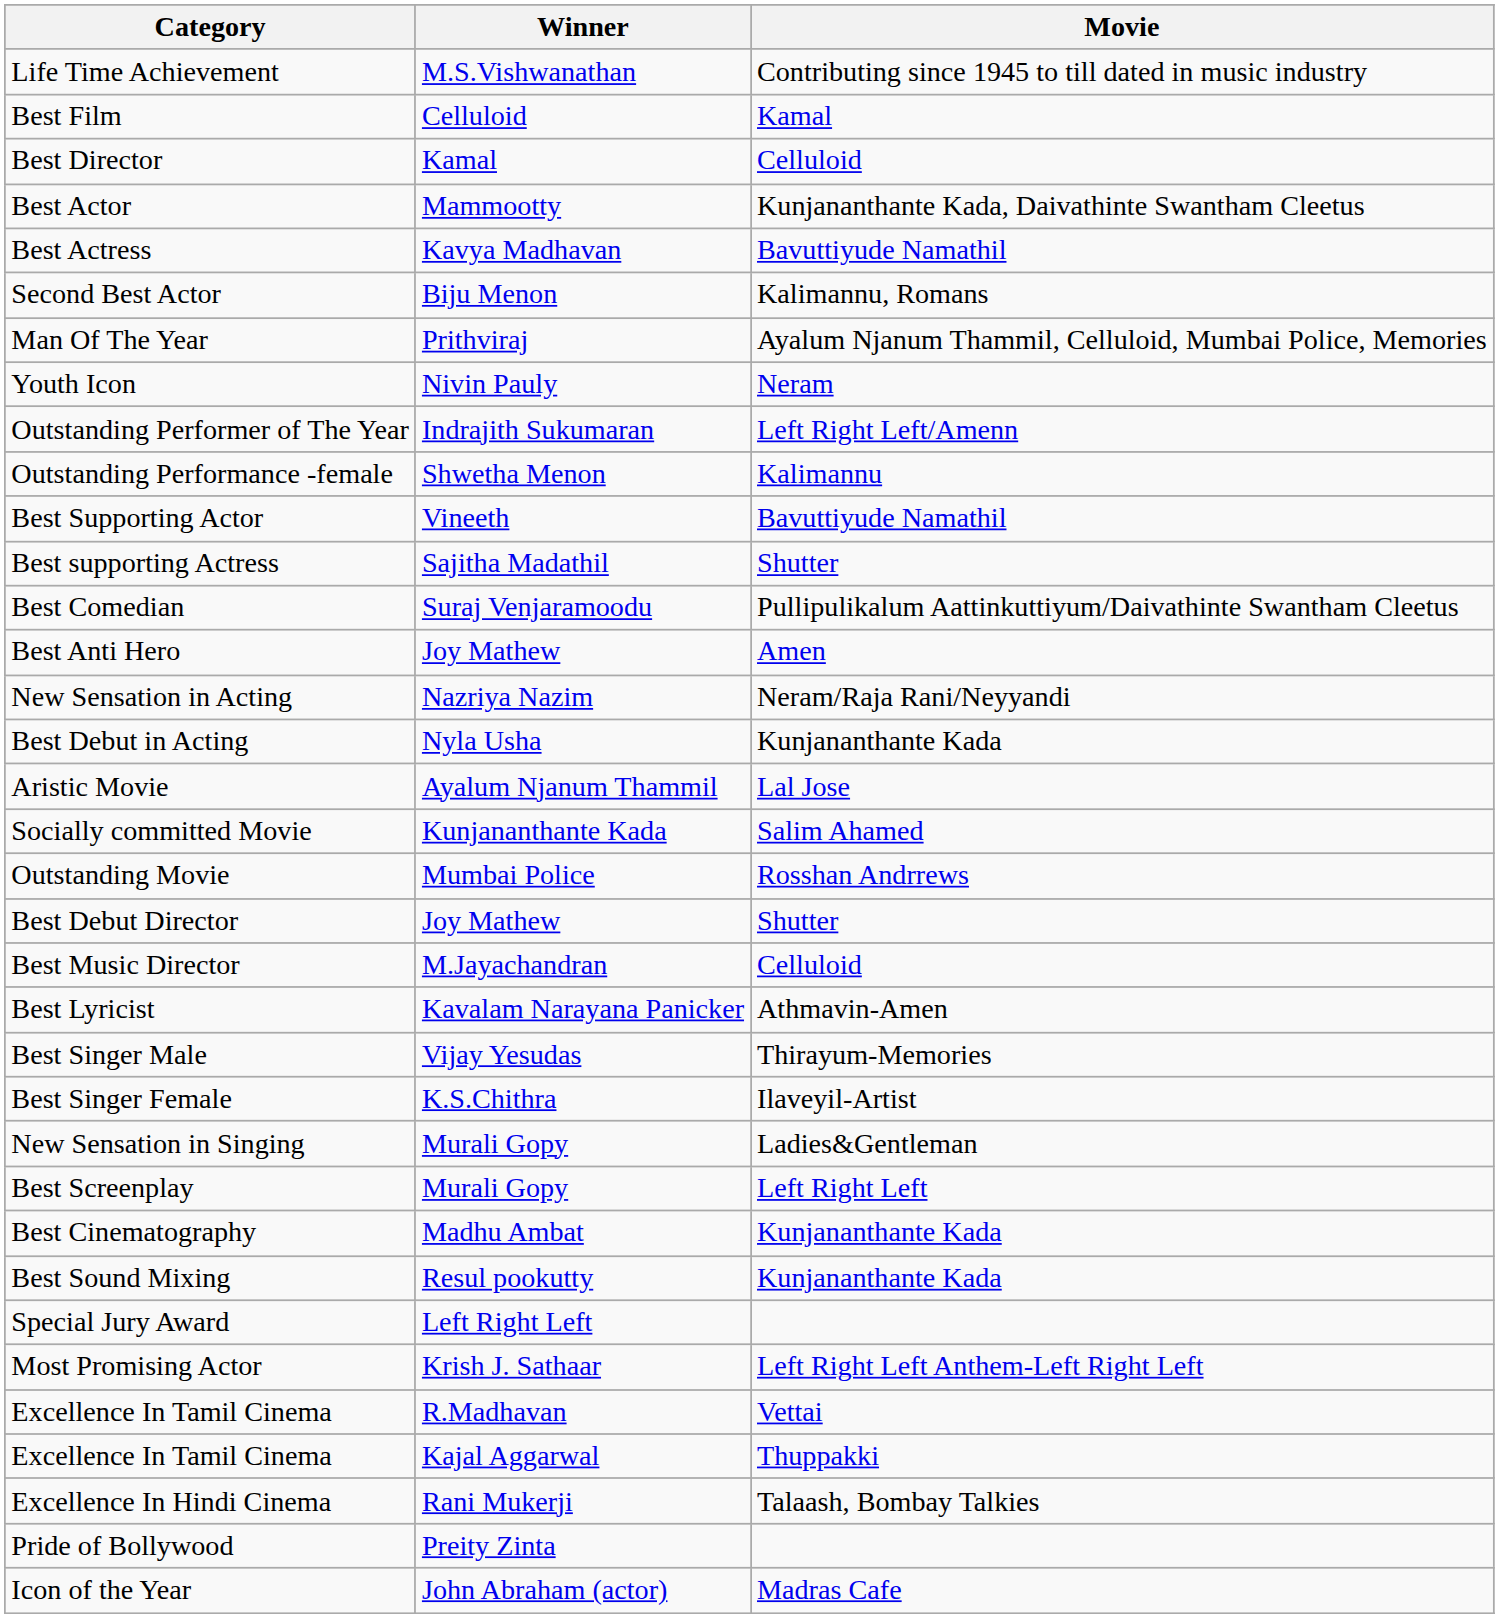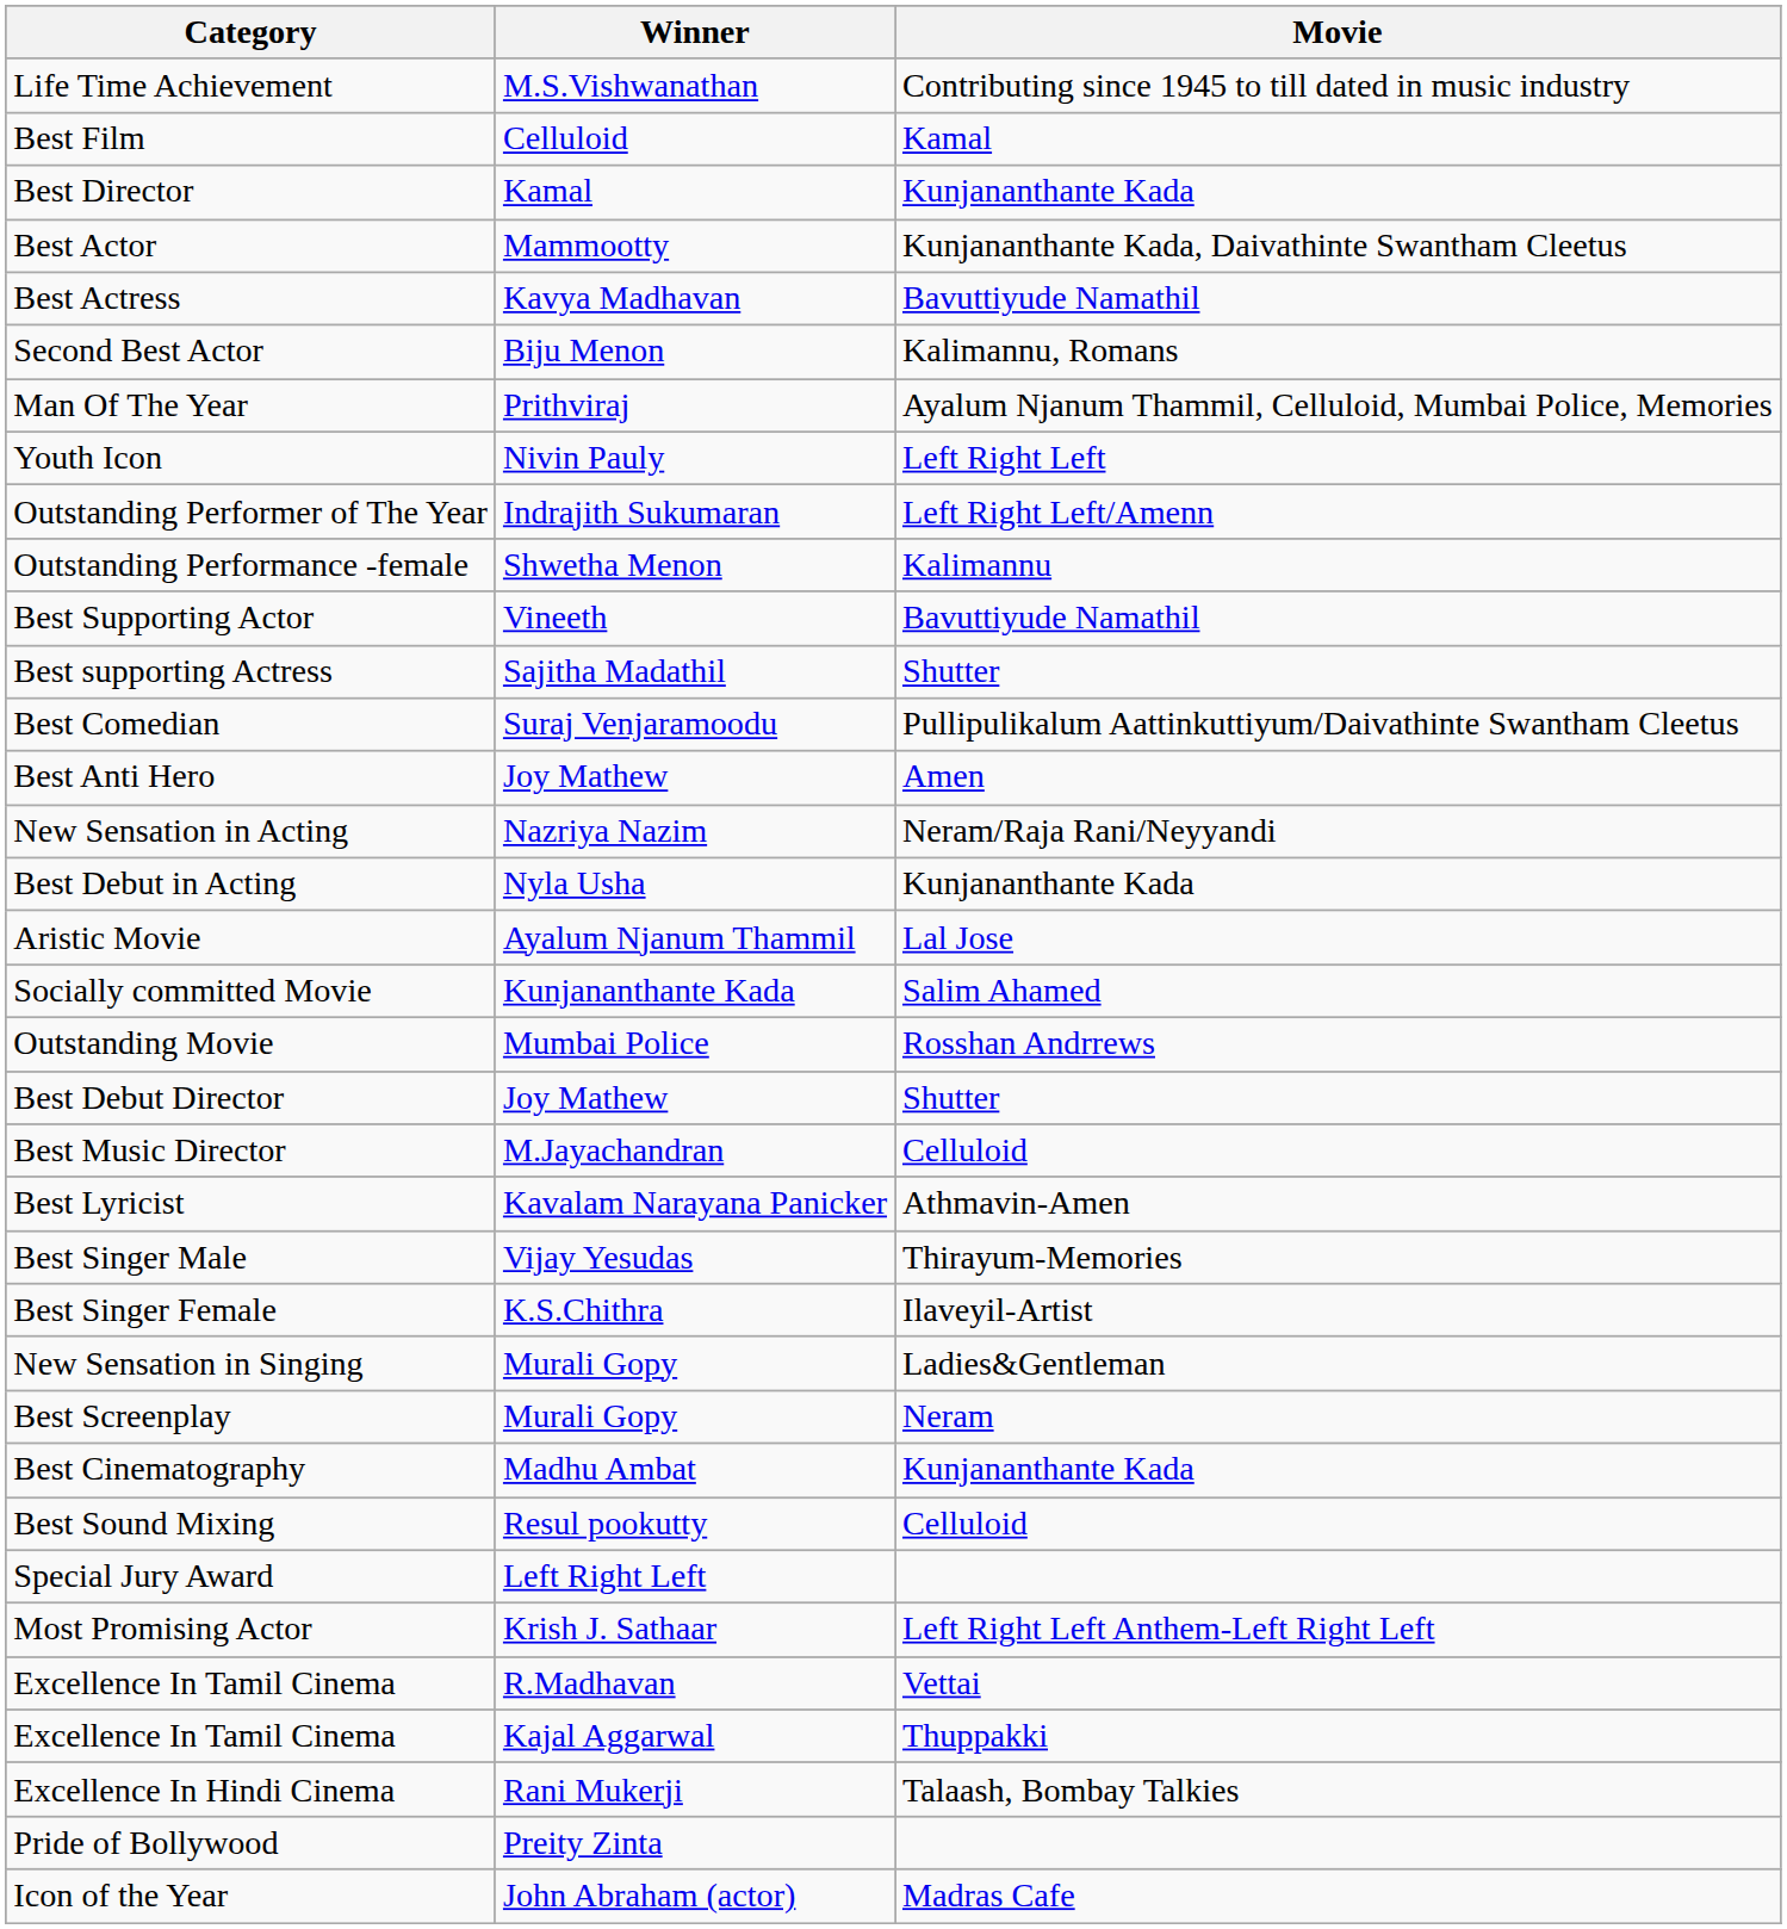Best Director | Movie: Celluloid -> Kunjananthante Kada
Youth Icon | Movie: Neram -> Left Right Left
Best Screenplay | Movie: Left Right Left -> Neram
Best Sound Mixing | Movie: Kunjananthante Kada -> Celluloid
